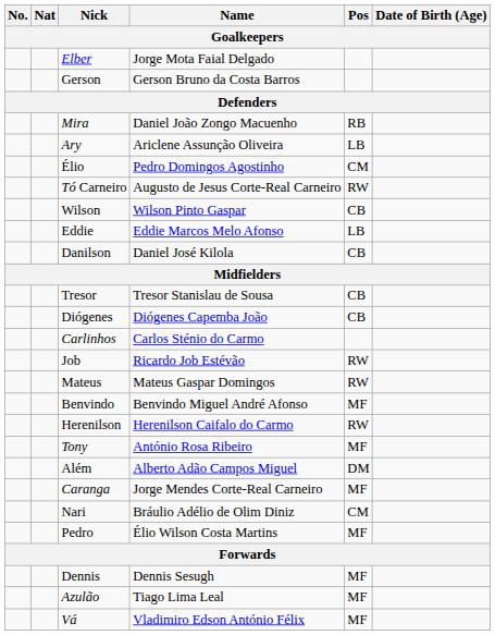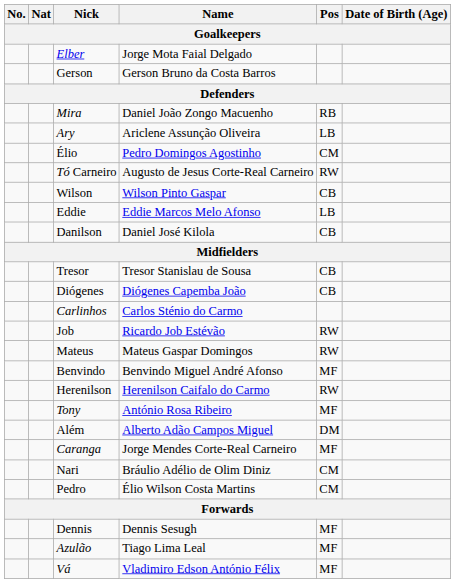Pedro | Pos: MF -> CM
